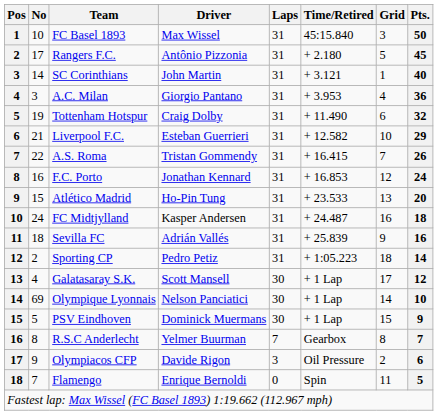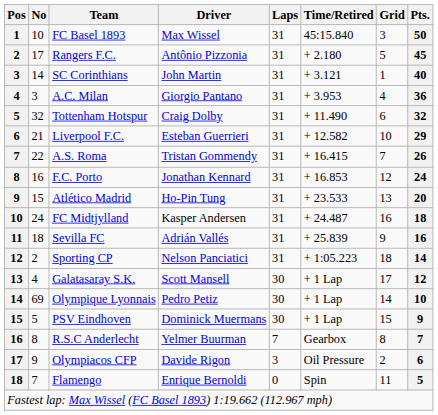Tottenham Hotspur | No: 19 -> 32
Sporting CP | Driver: Pedro Petiz -> Nelson Panciatici
Olympique Lyonnais | Driver: Nelson Panciatici -> Pedro Petiz
